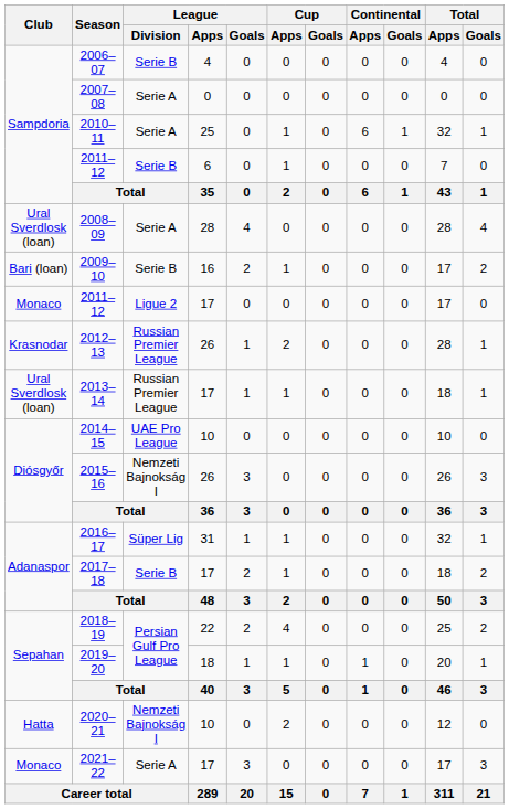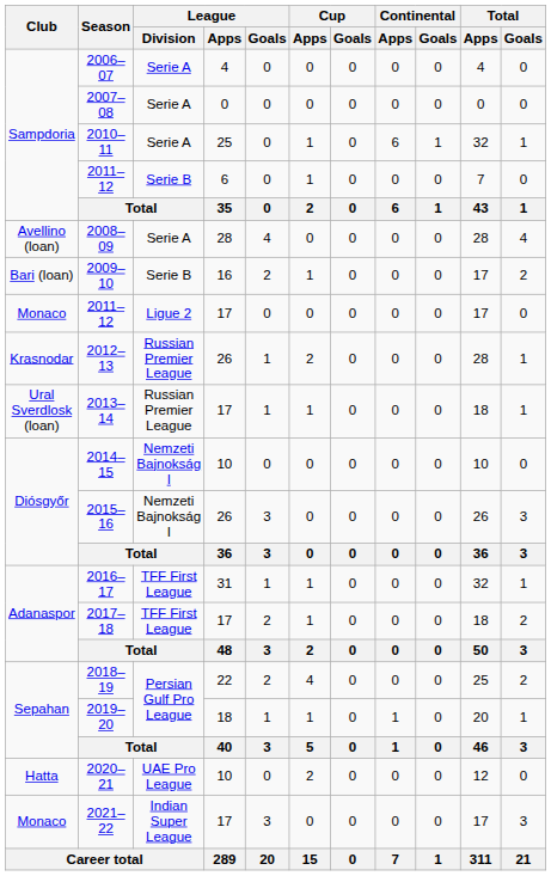2006–07 | League / Division: Serie B -> Serie A
2008–09 | Club: Ural Sverdlosk (loan) -> Avellino (loan)
2014–15 | League / Division: UAE Pro League -> Nemzeti Bajnokság I
2016–17 | League / Division: Süper Lig -> TFF First League
2017–18 | League / Division: Serie B -> TFF First League
2020–21 | League / Division: Nemzeti Bajnokság I -> UAE Pro League
2021–22 | League / Division: Serie A -> Indian Super League
